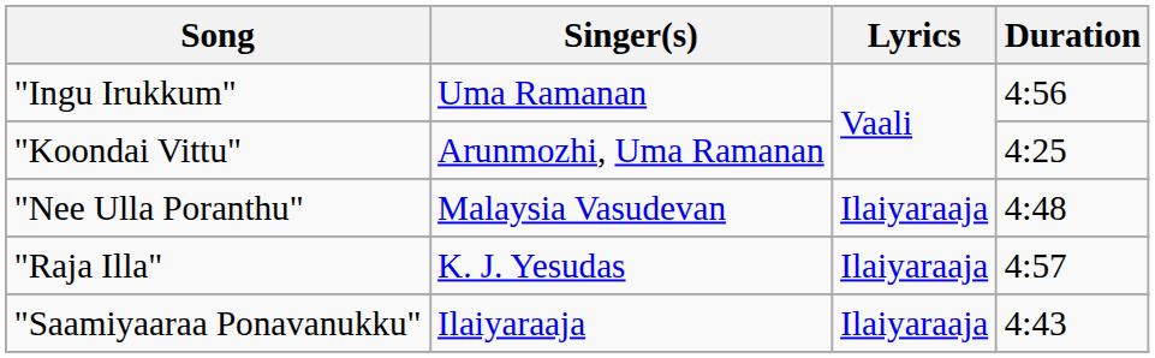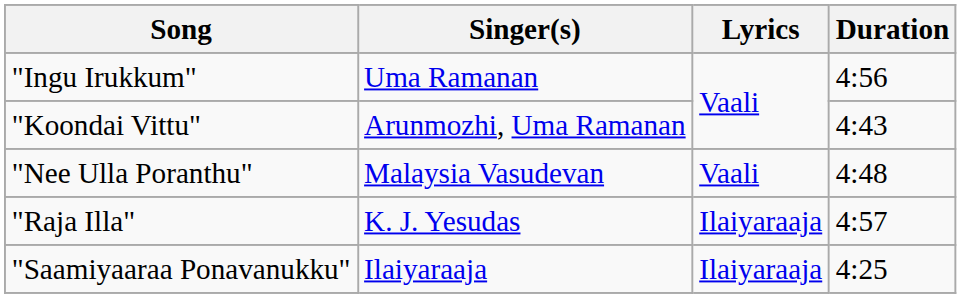"Koondai Vittu" | Duration: 4:25 -> 4:43
"Nee Ulla Poranthu" | Lyrics: Ilaiyaraaja -> Vaali
"Saamiyaaraa Ponavanukku" | Duration: 4:43 -> 4:25
